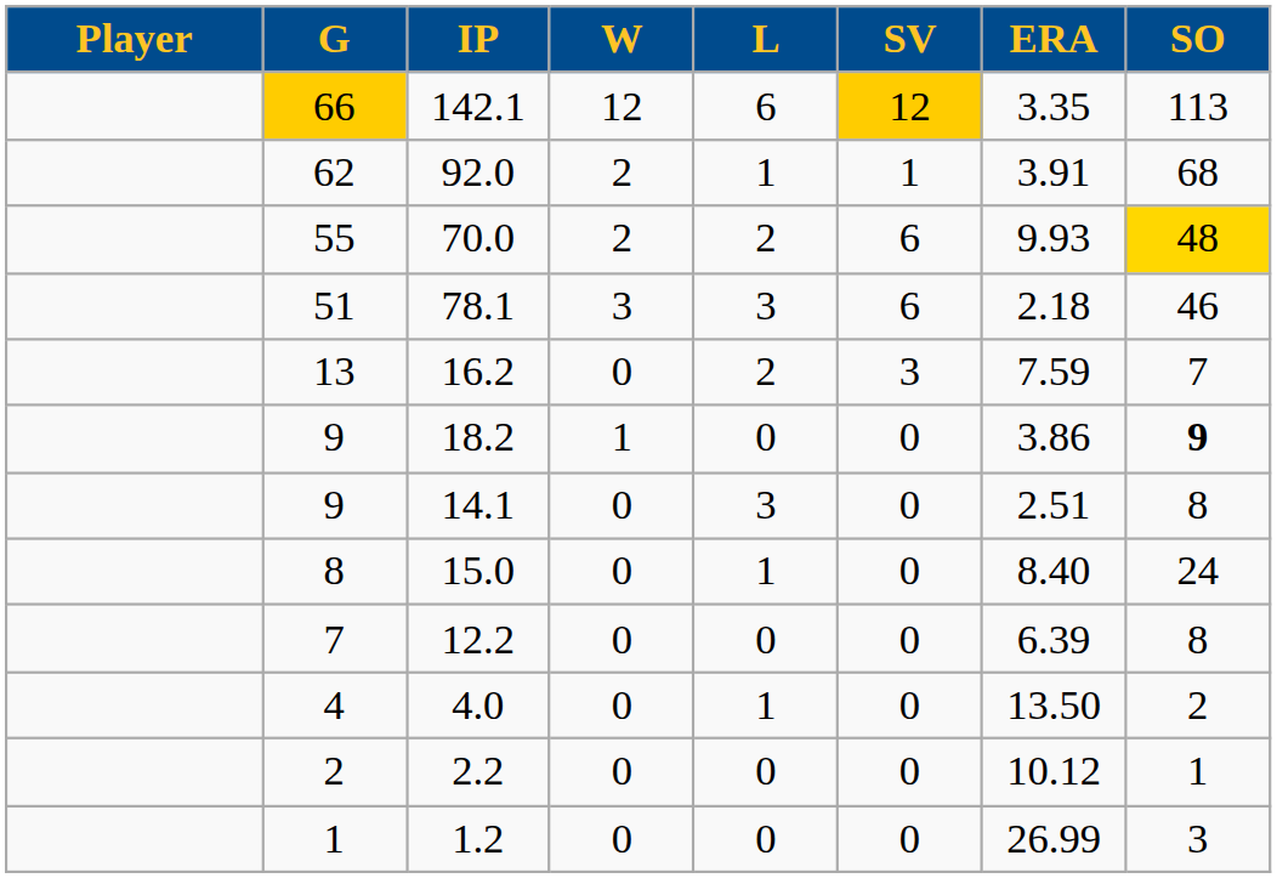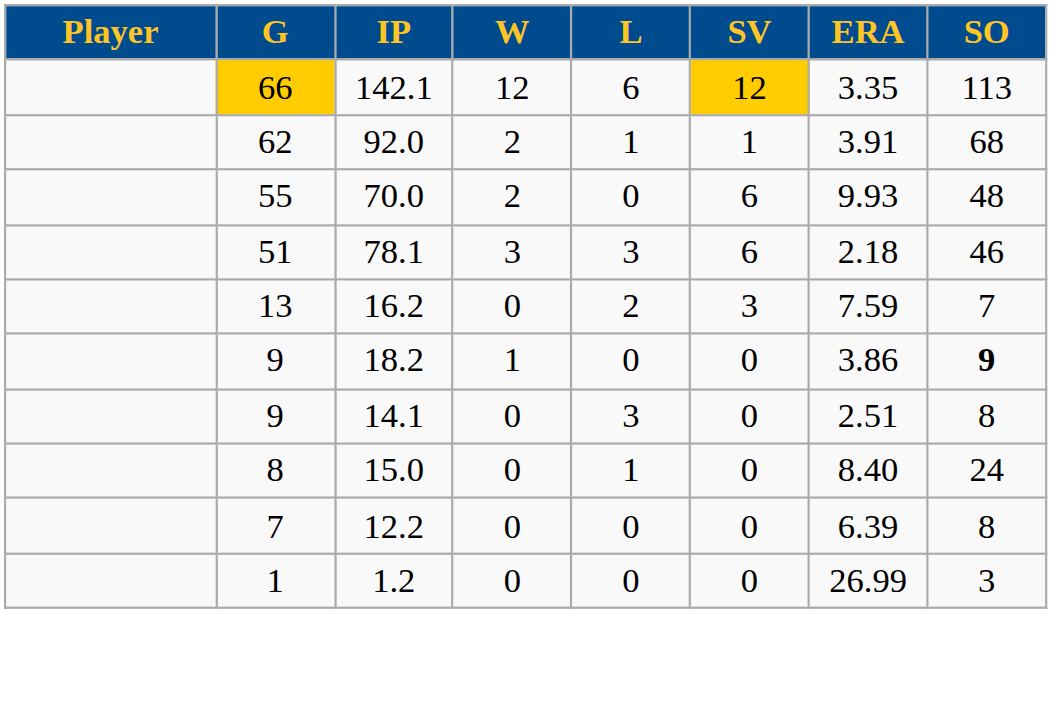70.0 | L: 2 -> 0
70.0 | SO: gold background -> no background
- row: 4 | 4.0 | 0 | 1 | 0 | 13.50 | 2
- row: 2 | 2.2 | 0 | 0 | 0 | 10.12 | 1
